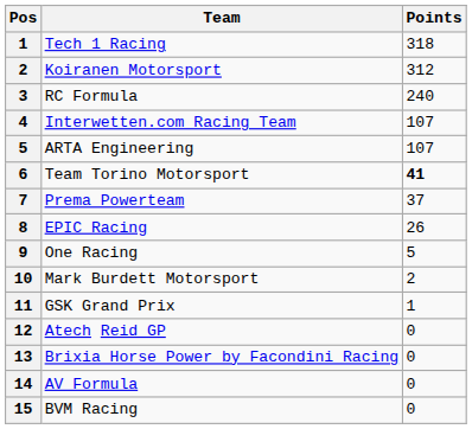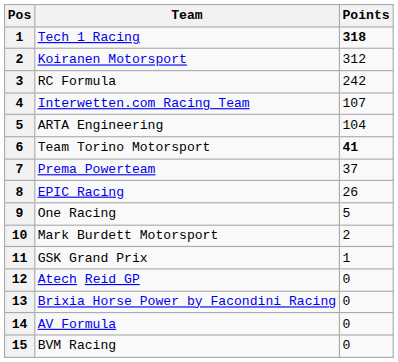Tech 1 Racing | Points: normal -> bold
RC Formula | Points: 240 -> 242
ARTA Engineering | Points: 107 -> 104
